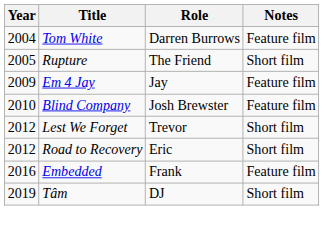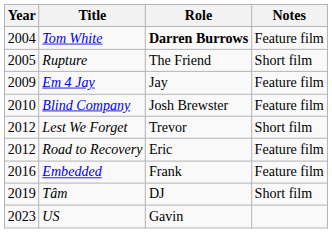Tom White | Role: normal -> bold
Road to Recovery | Notes: Short film -> Feature film
+ row: 2023 | US | Gavin
